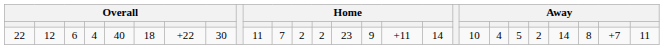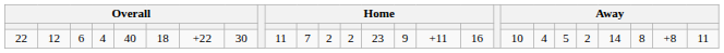22 | column 17: 14 -> 16
22 | column 25: +7 -> +8
